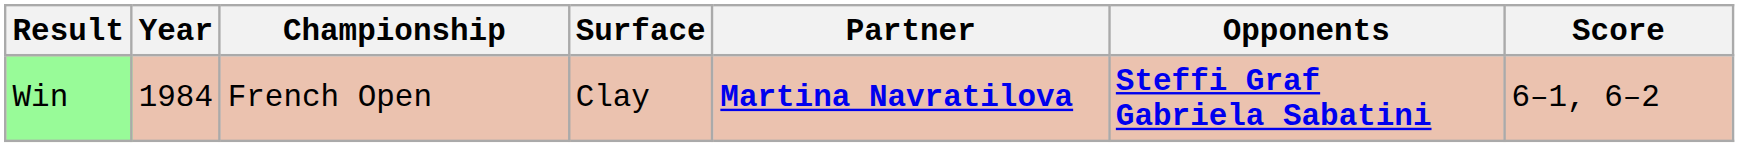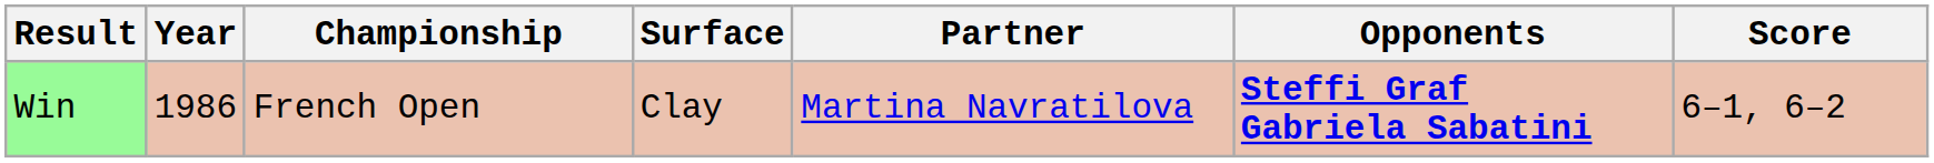Win | Year: 1984 -> 1986
Win | Partner: bold -> normal
